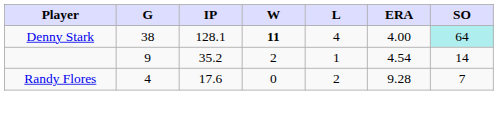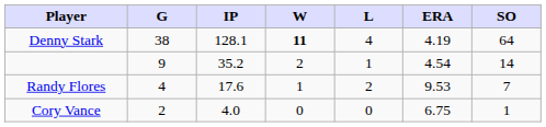Denny Stark | ERA: 4.00 -> 4.19
Denny Stark | SO: paleturquoise background -> no background
Randy Flores | W: 0 -> 1
Randy Flores | ERA: 9.28 -> 9.53
+ row: Cory Vance | 2 | 4.0 | 0 | 0 | 6.75 | 1
